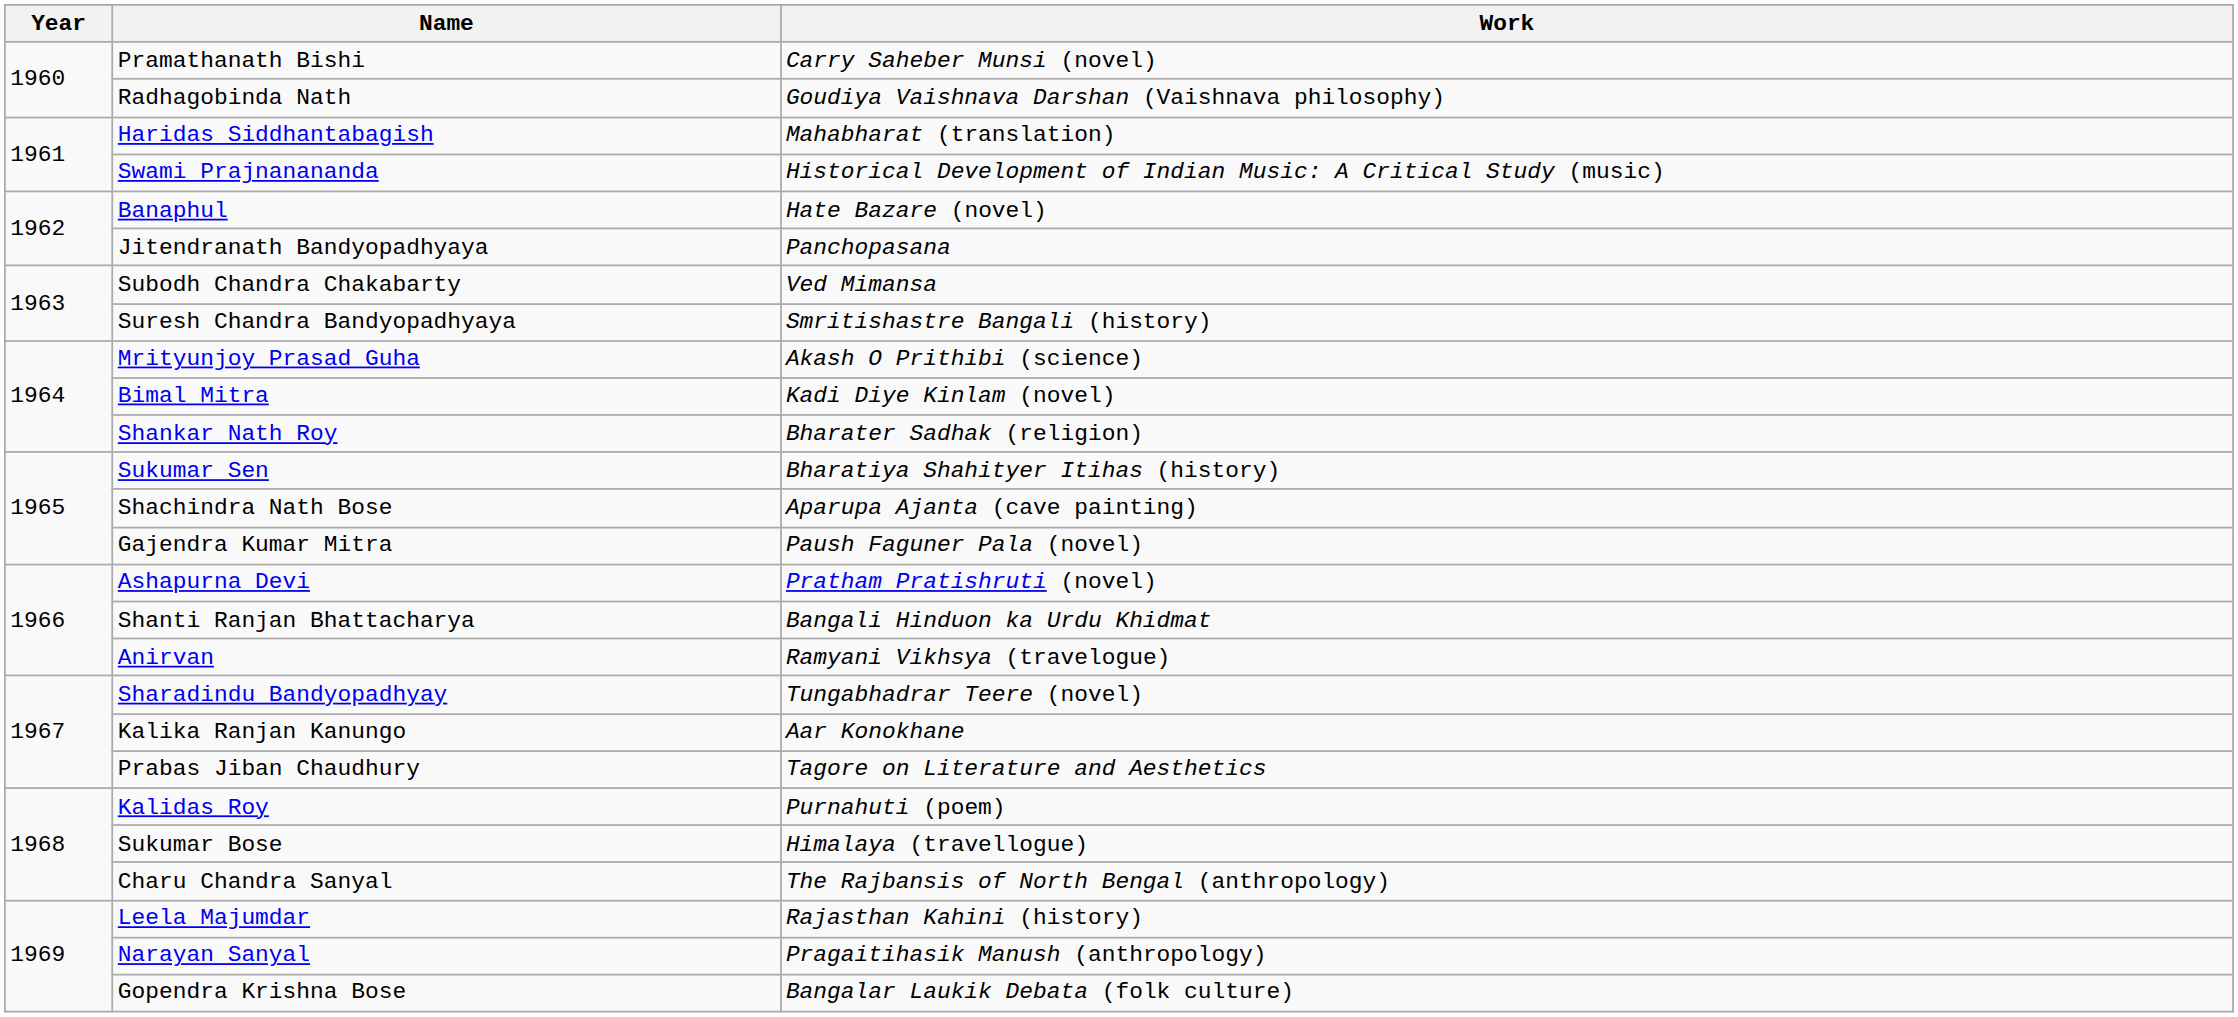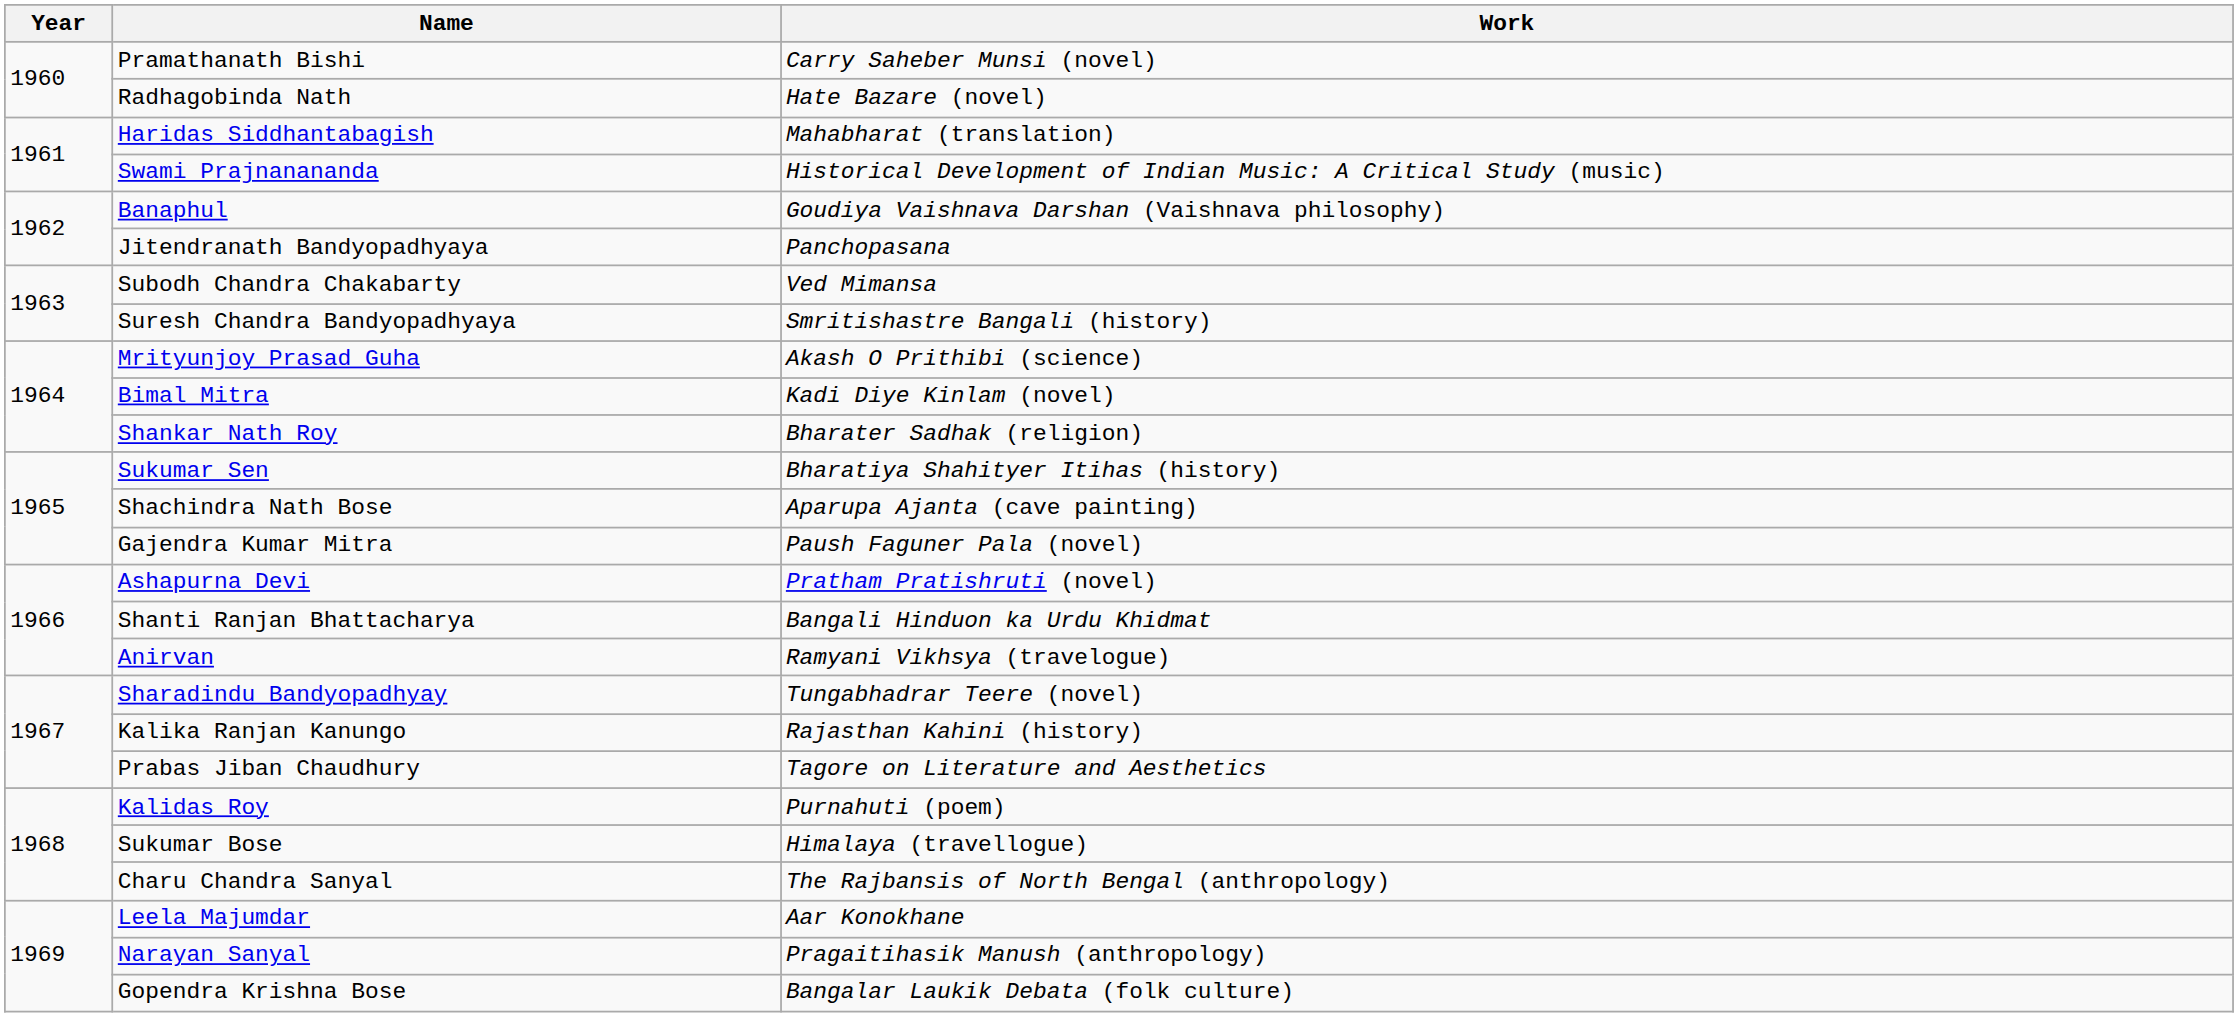Radhagobinda Nath | Work: Goudiya Vaishnava Darshan (Vaishnava philosophy) -> Hate Bazare (novel)
Banaphul | Work: Hate Bazare (novel) -> Goudiya Vaishnava Darshan (Vaishnava philosophy)
Kalika Ranjan Kanungo | Work: Aar Konokhane -> Rajasthan Kahini (history)
Leela Majumdar | Work: Rajasthan Kahini (history) -> Aar Konokhane
